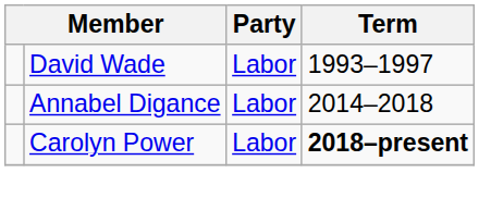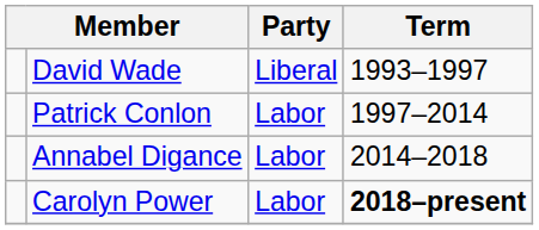David Wade | Party: Labor -> Liberal
+ row: Patrick Conlon | Labor | 1997–2014
